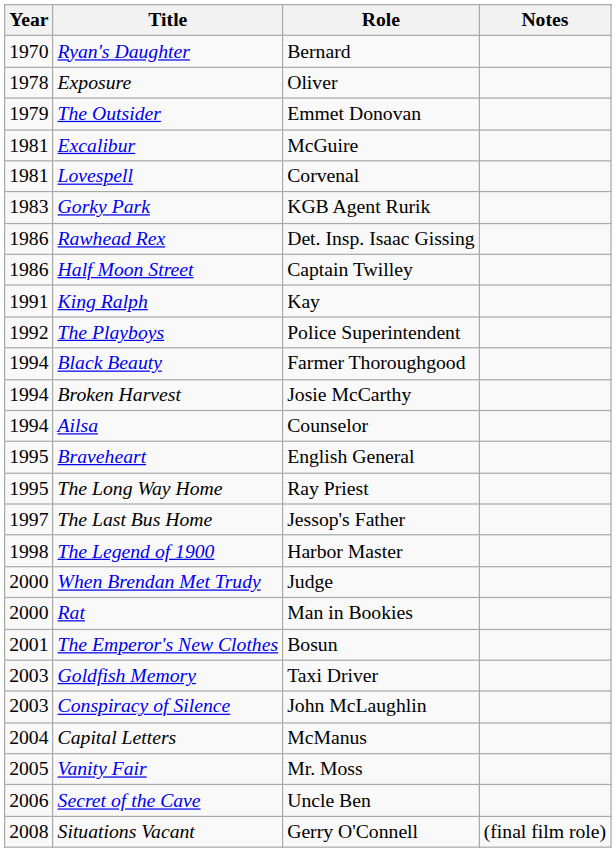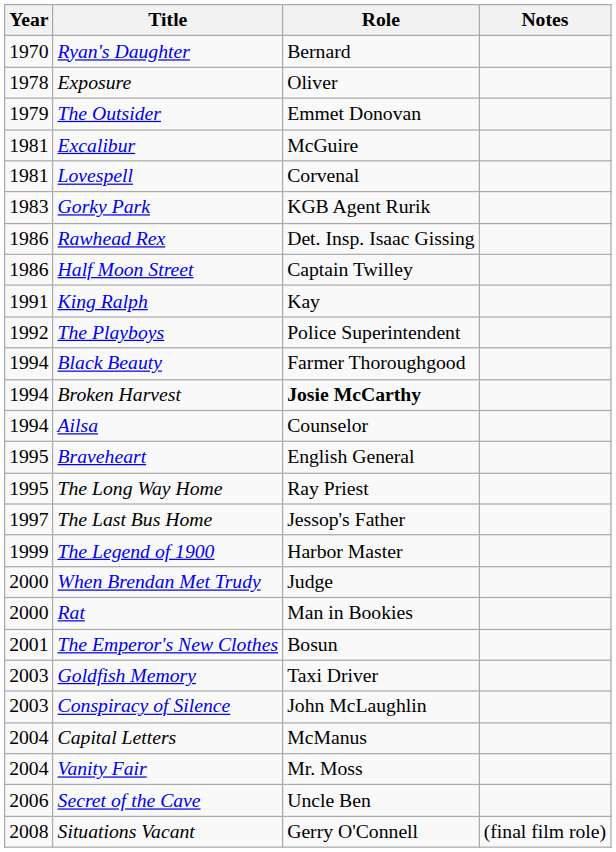Broken Harvest | Role: normal -> bold
The Legend of 1900 | Year: 1998 -> 1999
Vanity Fair | Year: 2005 -> 2004
